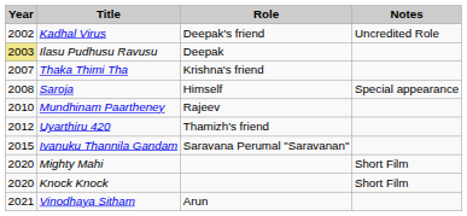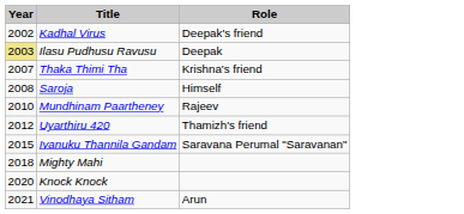- column: Notes | Uncredited Role | Special appearance | Short Film | Short Film
Mighty Mahi | Year: 2020 -> 2018
